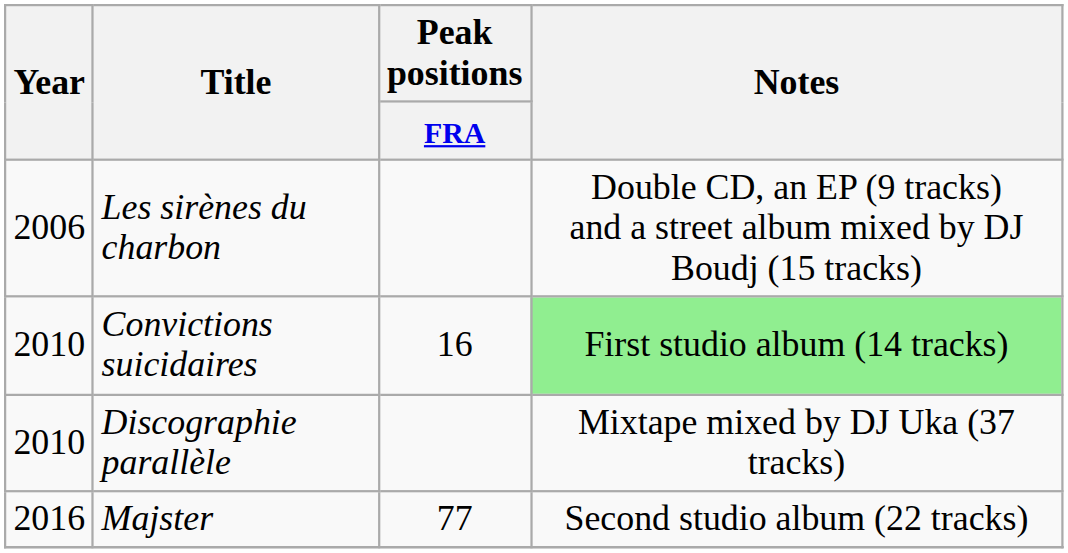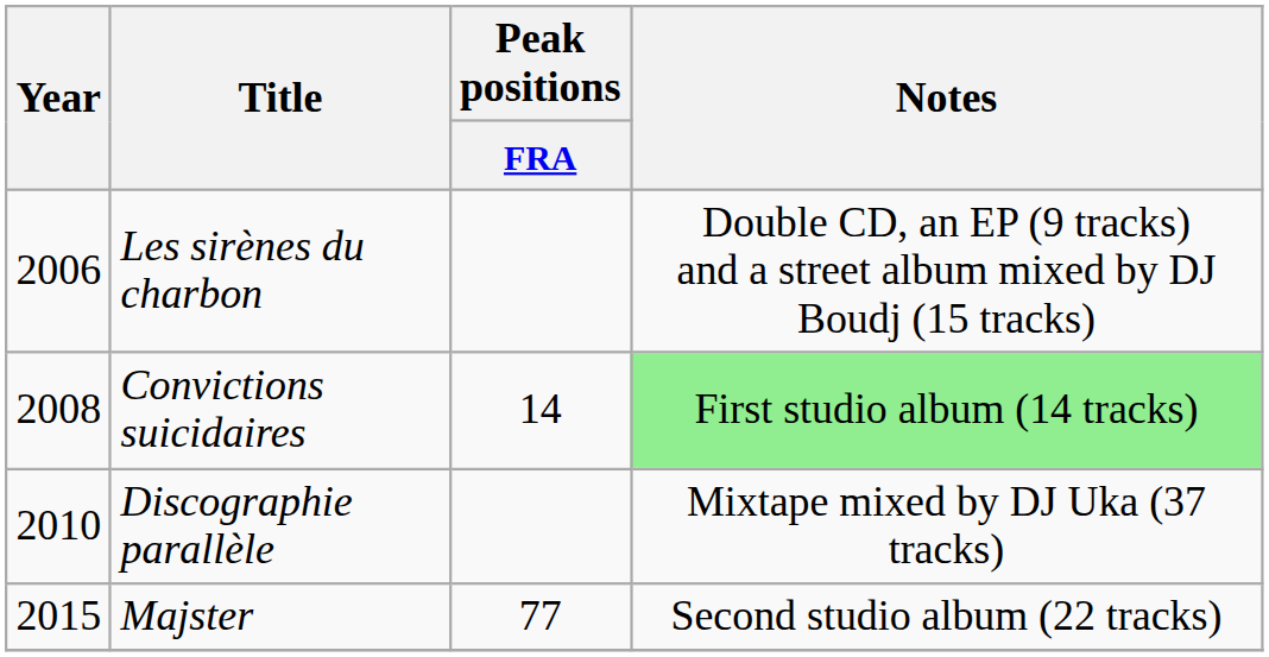Convictions suicidaires | Year: 2010 -> 2008
Convictions suicidaires | Peak positions / FRA: 16 -> 14
Majster | Year: 2016 -> 2015
